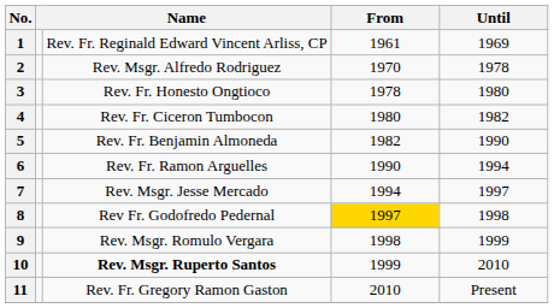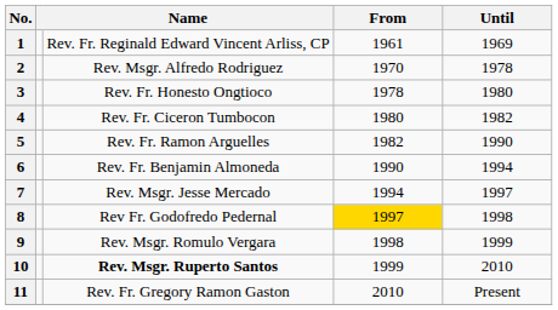5 | Name: Rev. Fr. Benjamin Almoneda -> Rev. Fr. Ramon Arguelles
6 | Name: Rev. Fr. Ramon Arguelles -> Rev. Fr. Benjamin Almoneda
